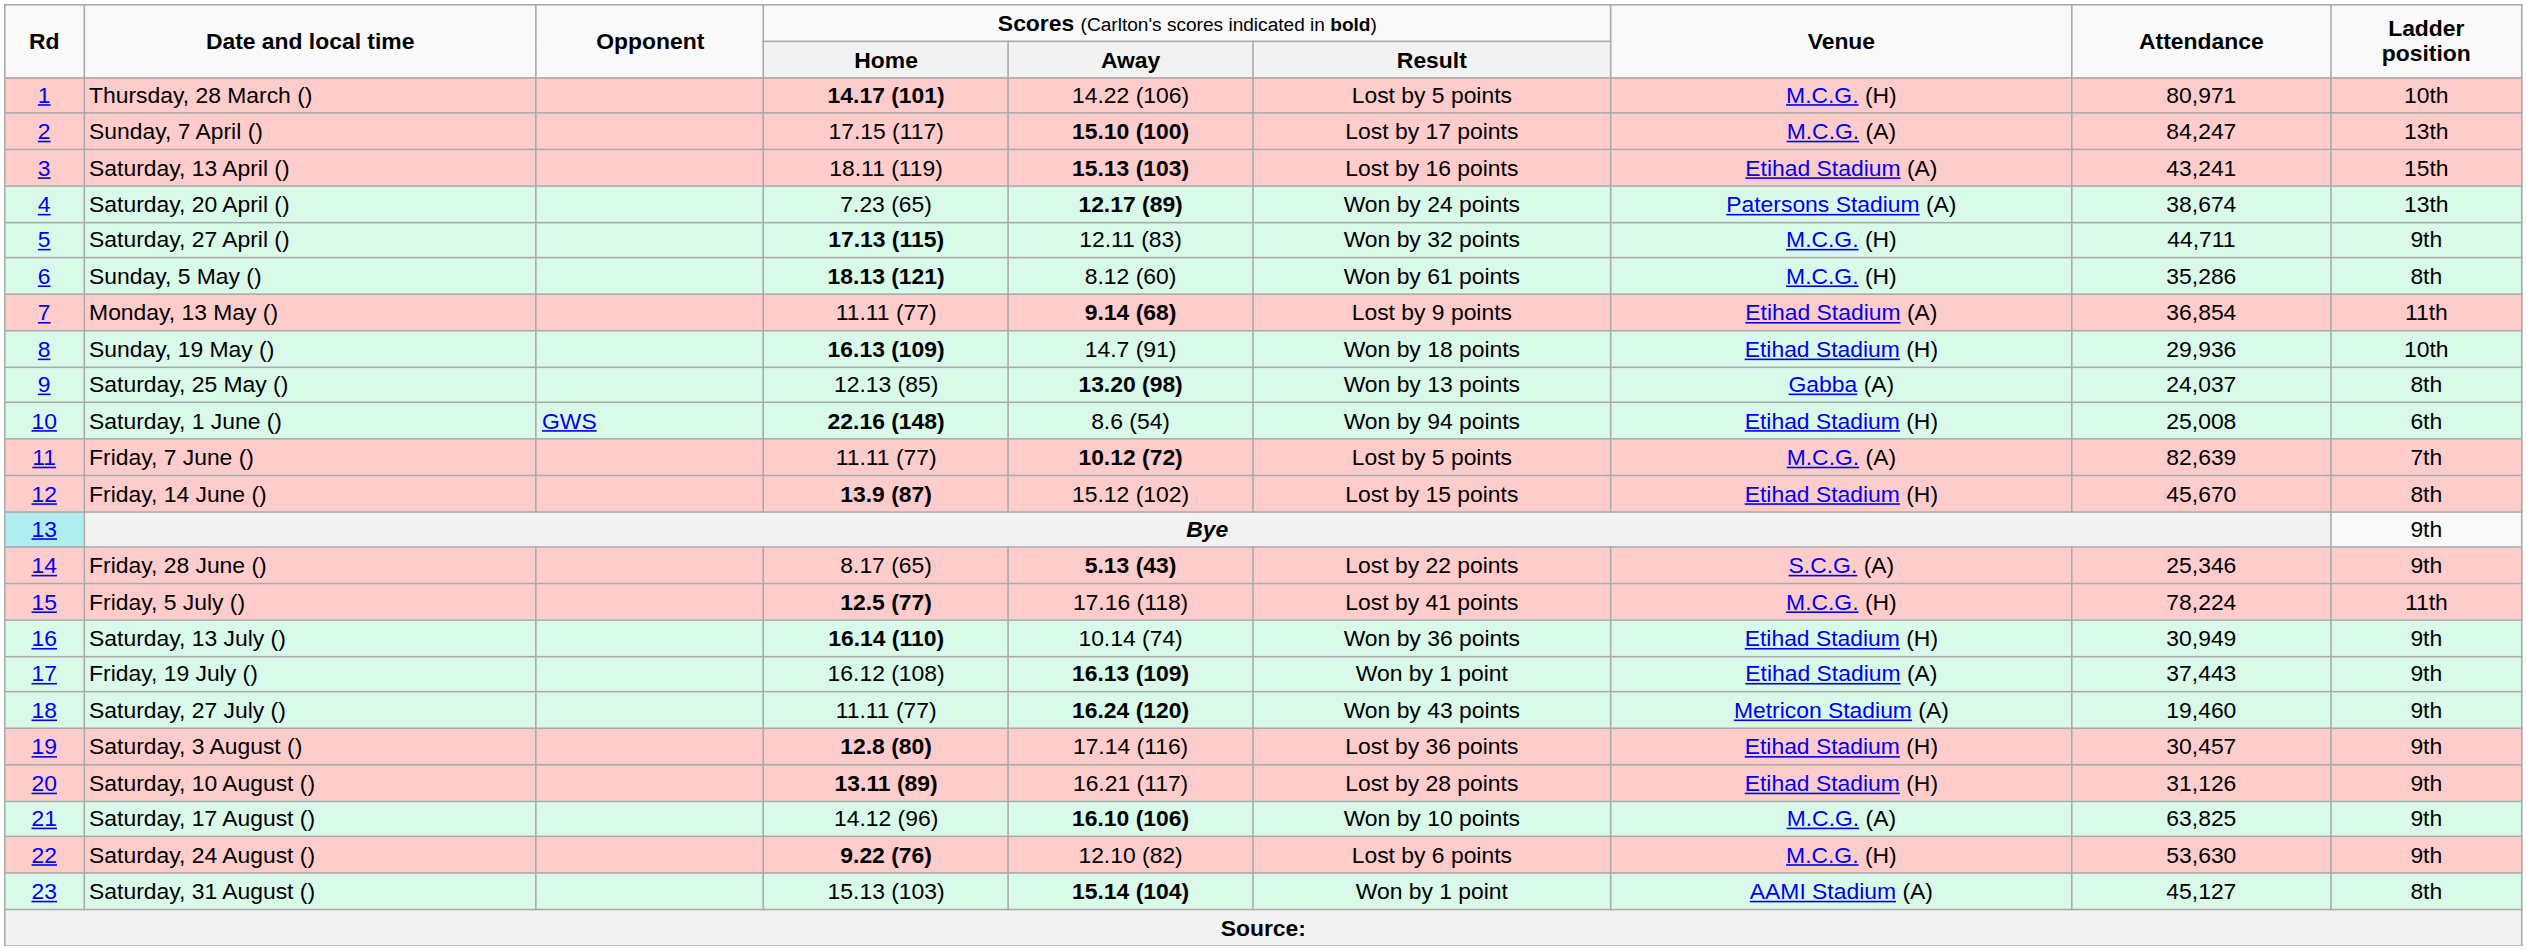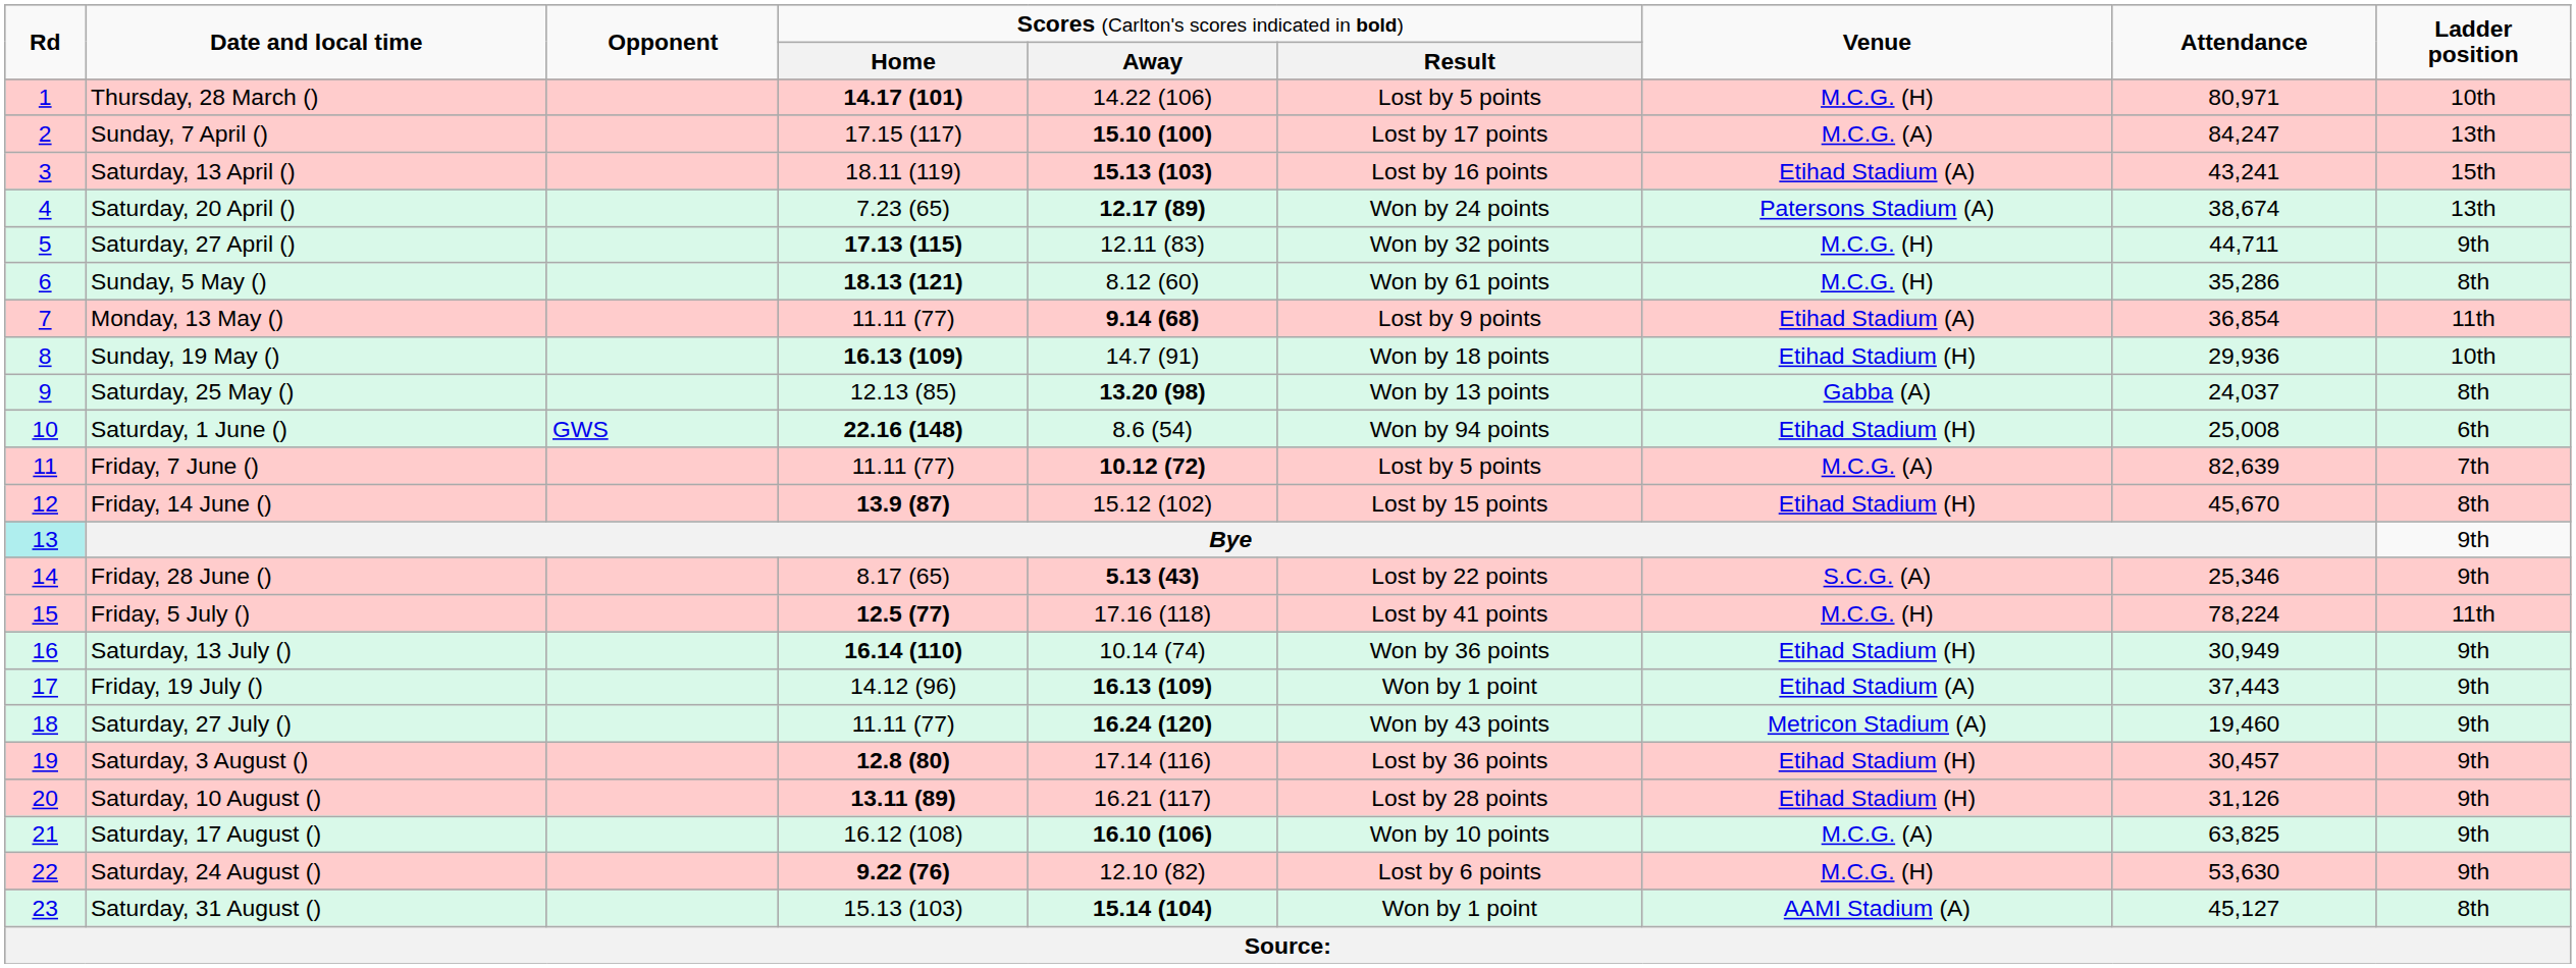Friday, 19 July () | column 4: 16.12 (108) -> 14.12 (96)
Saturday, 17 August () | column 4: 14.12 (96) -> 16.12 (108)
